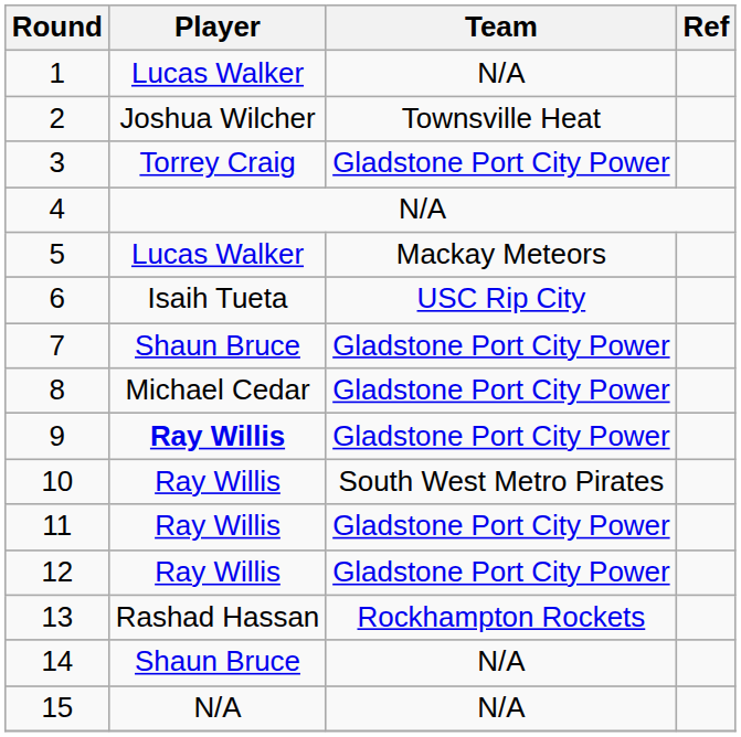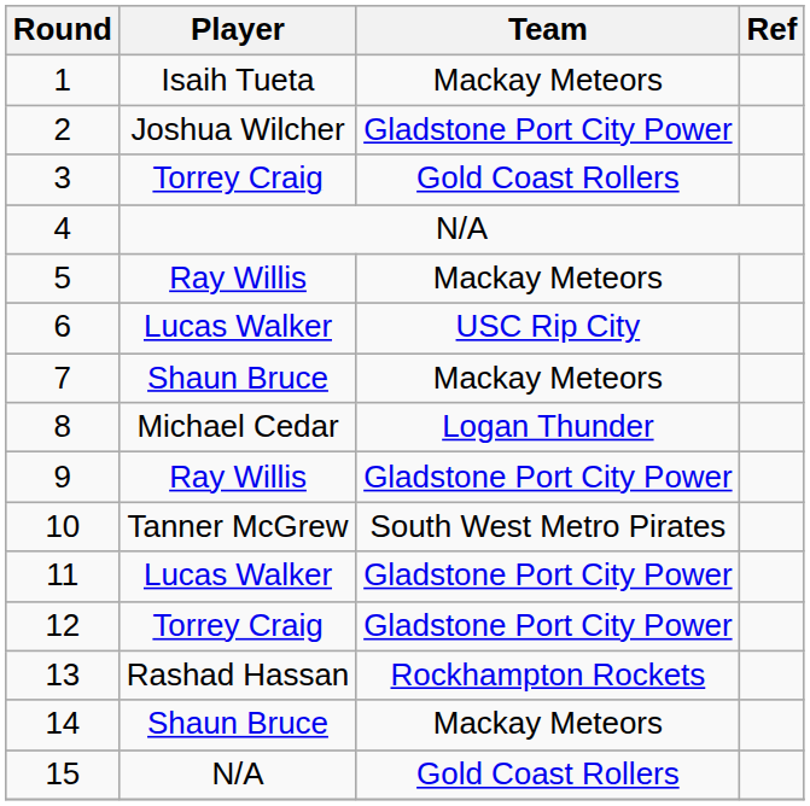1 | Player: Lucas Walker -> Isaih Tueta
1 | Team: N/A -> Mackay Meteors
2 | Team: Townsville Heat -> Gladstone Port City Power
3 | Team: Gladstone Port City Power -> Gold Coast Rollers
5 | Player: Lucas Walker -> Ray Willis
6 | Player: Isaih Tueta -> Lucas Walker
7 | Team: Gladstone Port City Power -> Mackay Meteors
8 | Team: Gladstone Port City Power -> Logan Thunder
9 | Player: bold -> normal
10 | Player: Ray Willis -> Tanner McGrew
11 | Player: Ray Willis -> Lucas Walker
12 | Player: Ray Willis -> Torrey Craig
14 | Team: N/A -> Mackay Meteors
15 | Team: N/A -> Gold Coast Rollers
